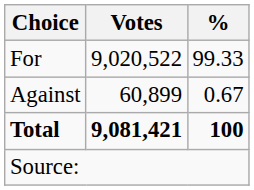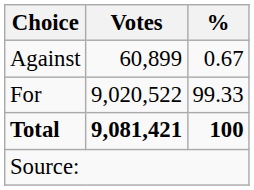rows swapped: For <-> Against
